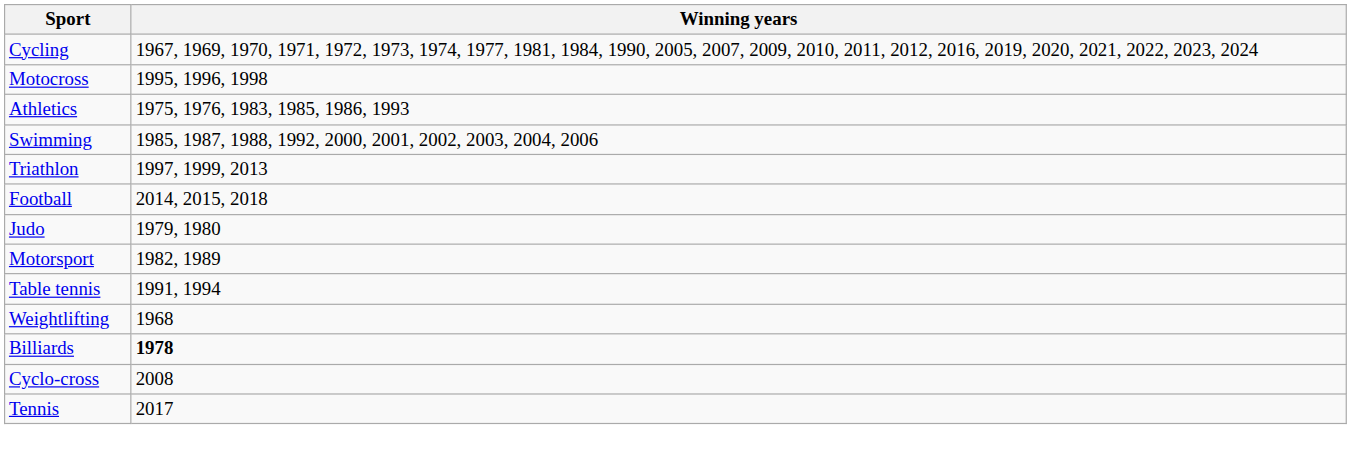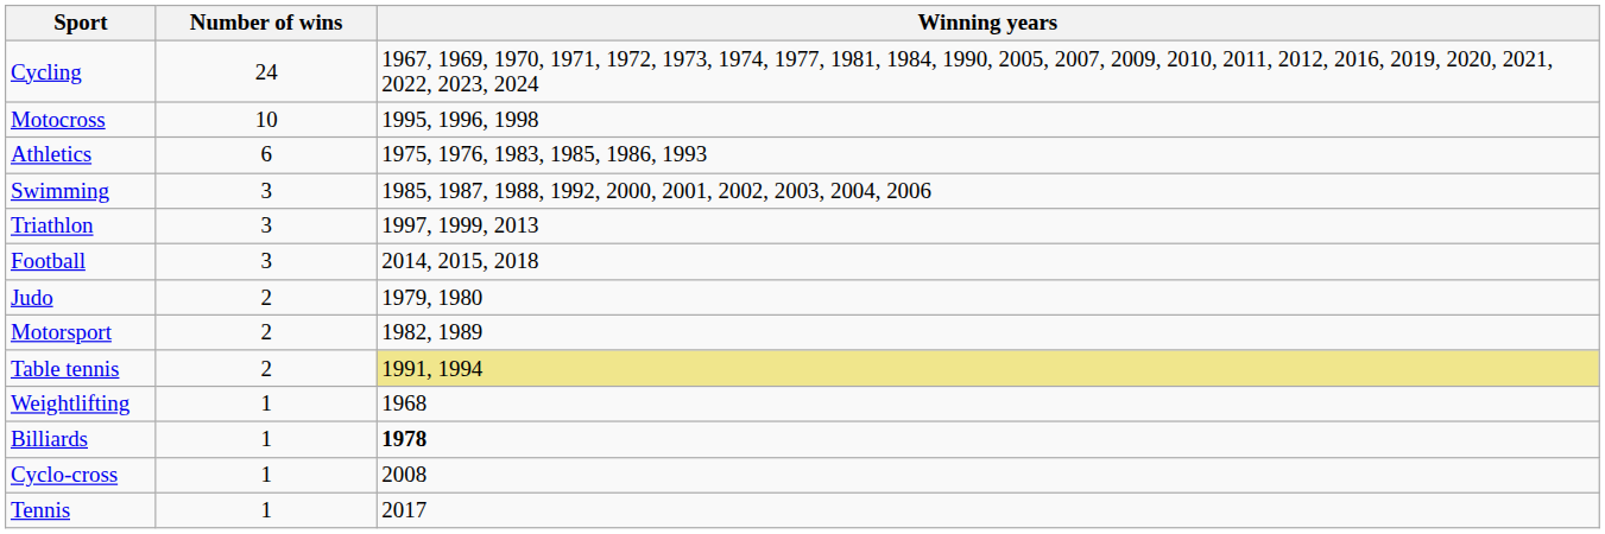+ column: Number of wins | 24 | 10 | 6 | 3 | 3 | 3 | 2 | 2 | 2 | 1 | 1 | 1 | 1
Table tennis | Winning years: no background -> khaki background
